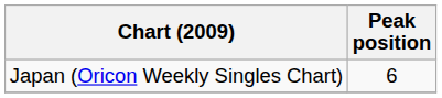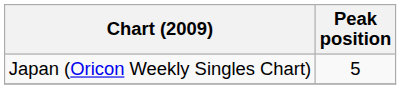Japan (Oricon Weekly Singles Chart) | Peak position: 6 -> 5
